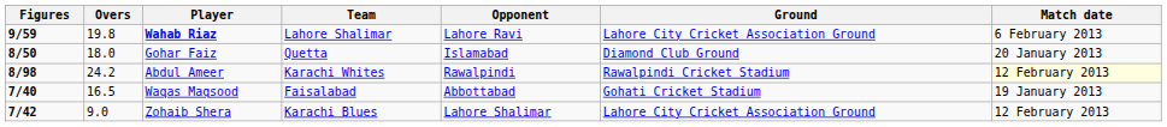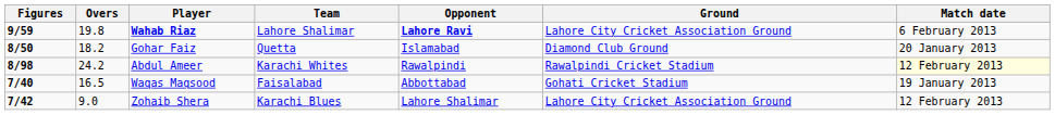Wahab Riaz | Opponent: normal -> bold
Gohar Faiz | Overs: 18.0 -> 18.2
